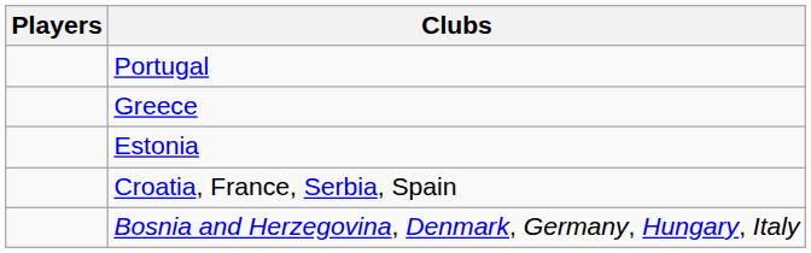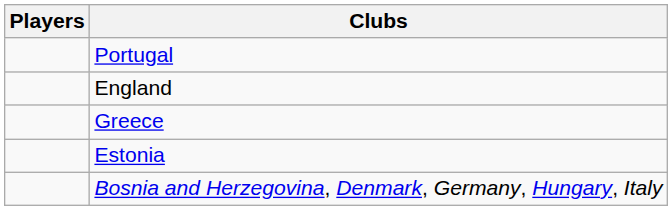+ row: England
- row: Croatia, France, Serbia, Spain
